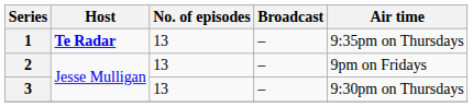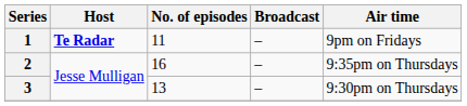1 | No. of episodes: 13 -> 11
1 | Air time: 9:35pm on Thursdays -> 9pm on Fridays
2 | No. of episodes: 13 -> 16
2 | Air time: 9pm on Fridays -> 9:35pm on Thursdays
